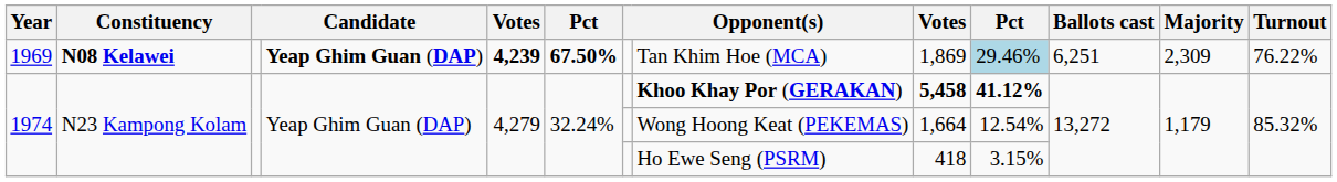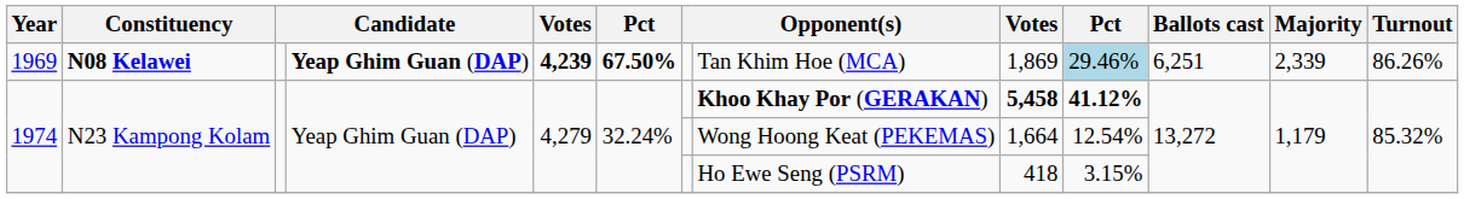1969 | Majority: 2,309 -> 2,339
1969 | Turnout: 76.22% -> 86.26%
